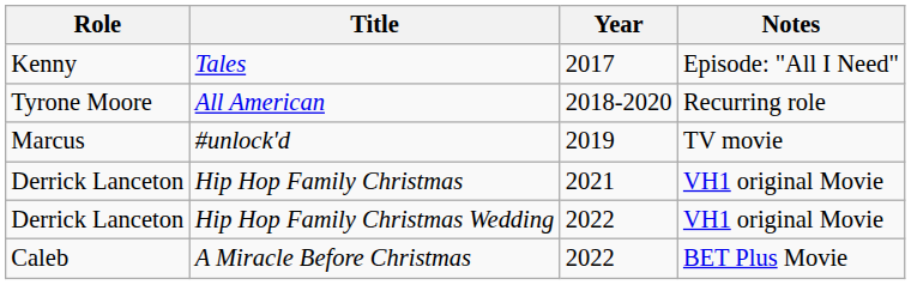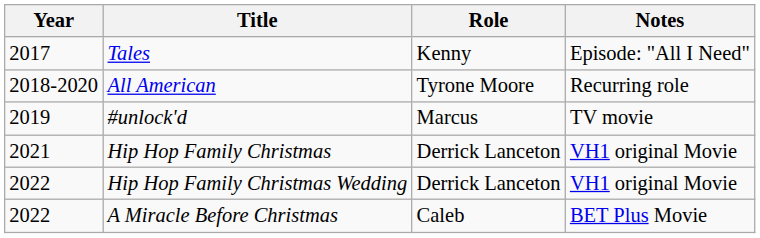columns swapped: Year <-> Role
